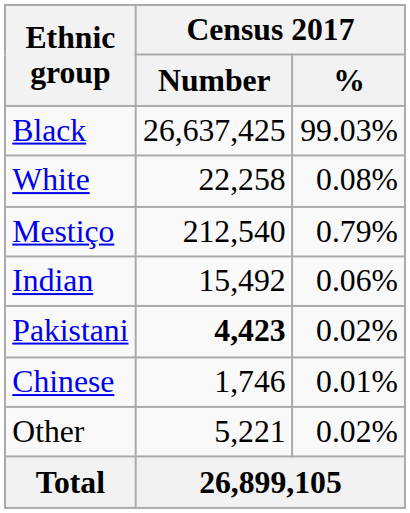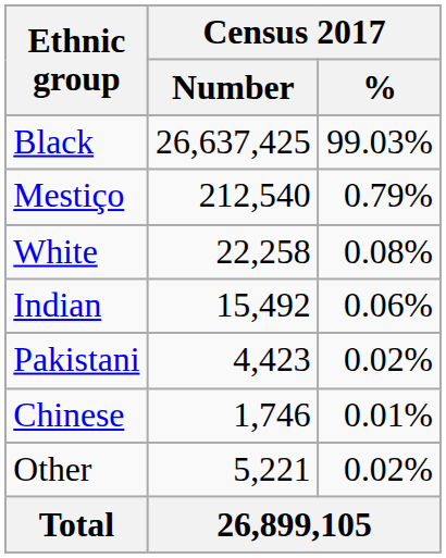rows swapped: Mestiço <-> White
Pakistani | Census 2017 / Number: bold -> normal
